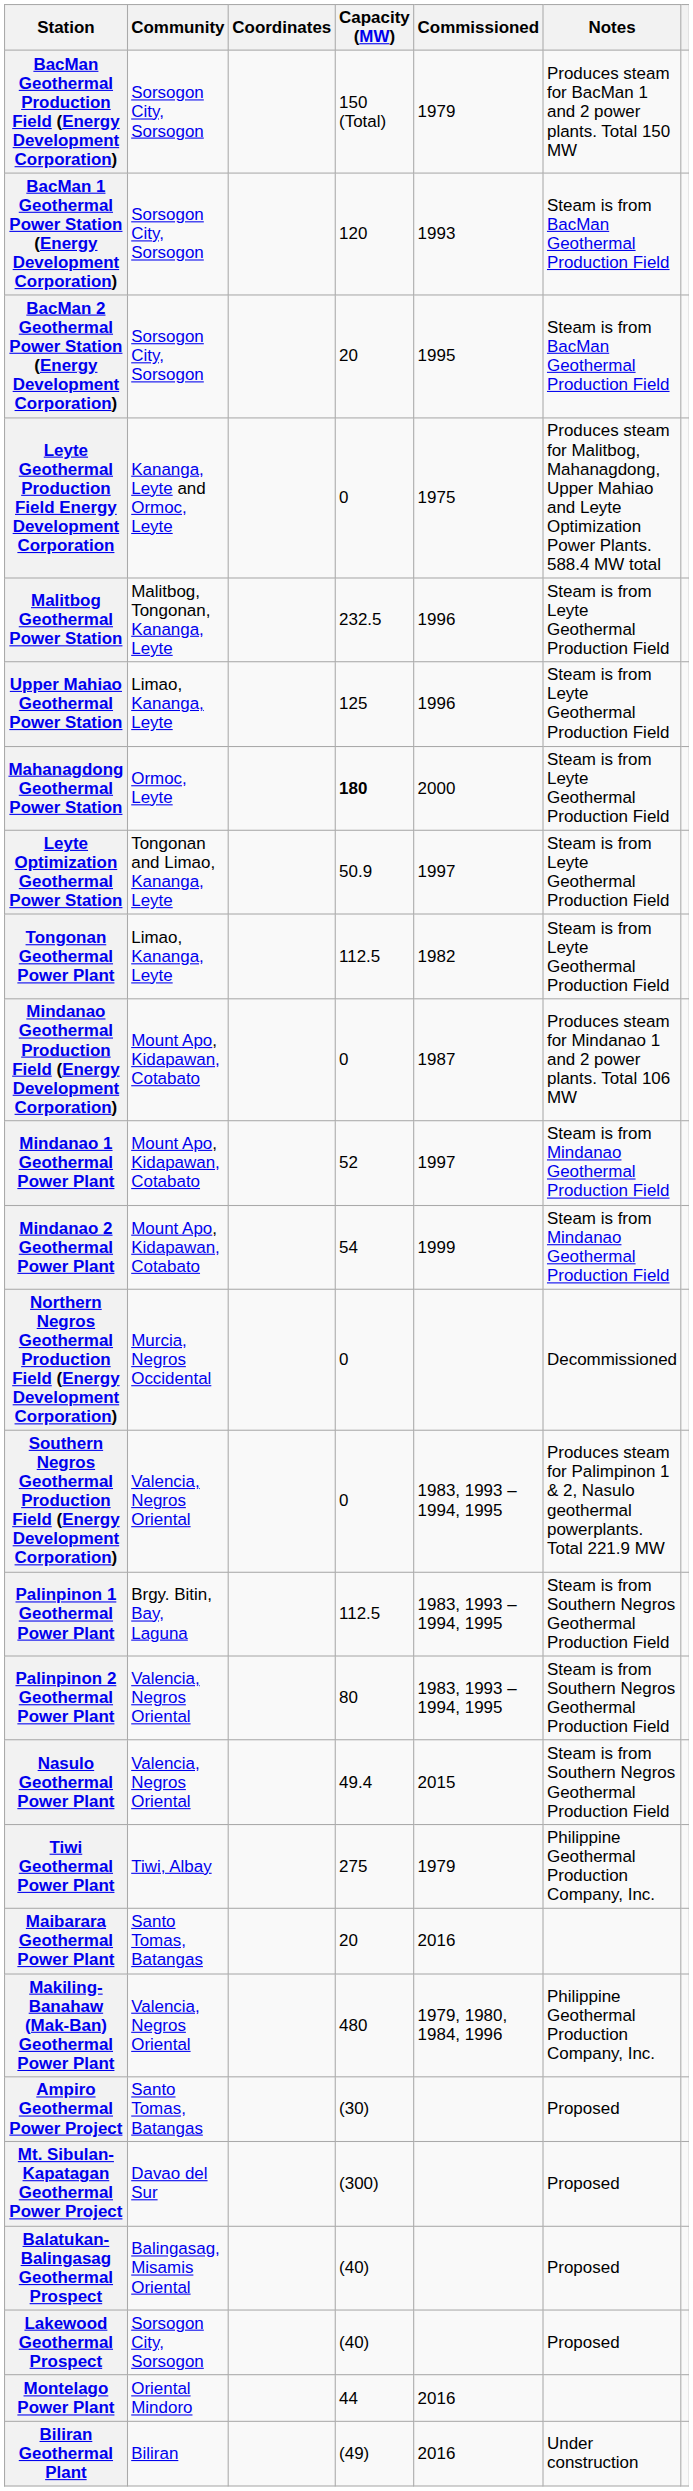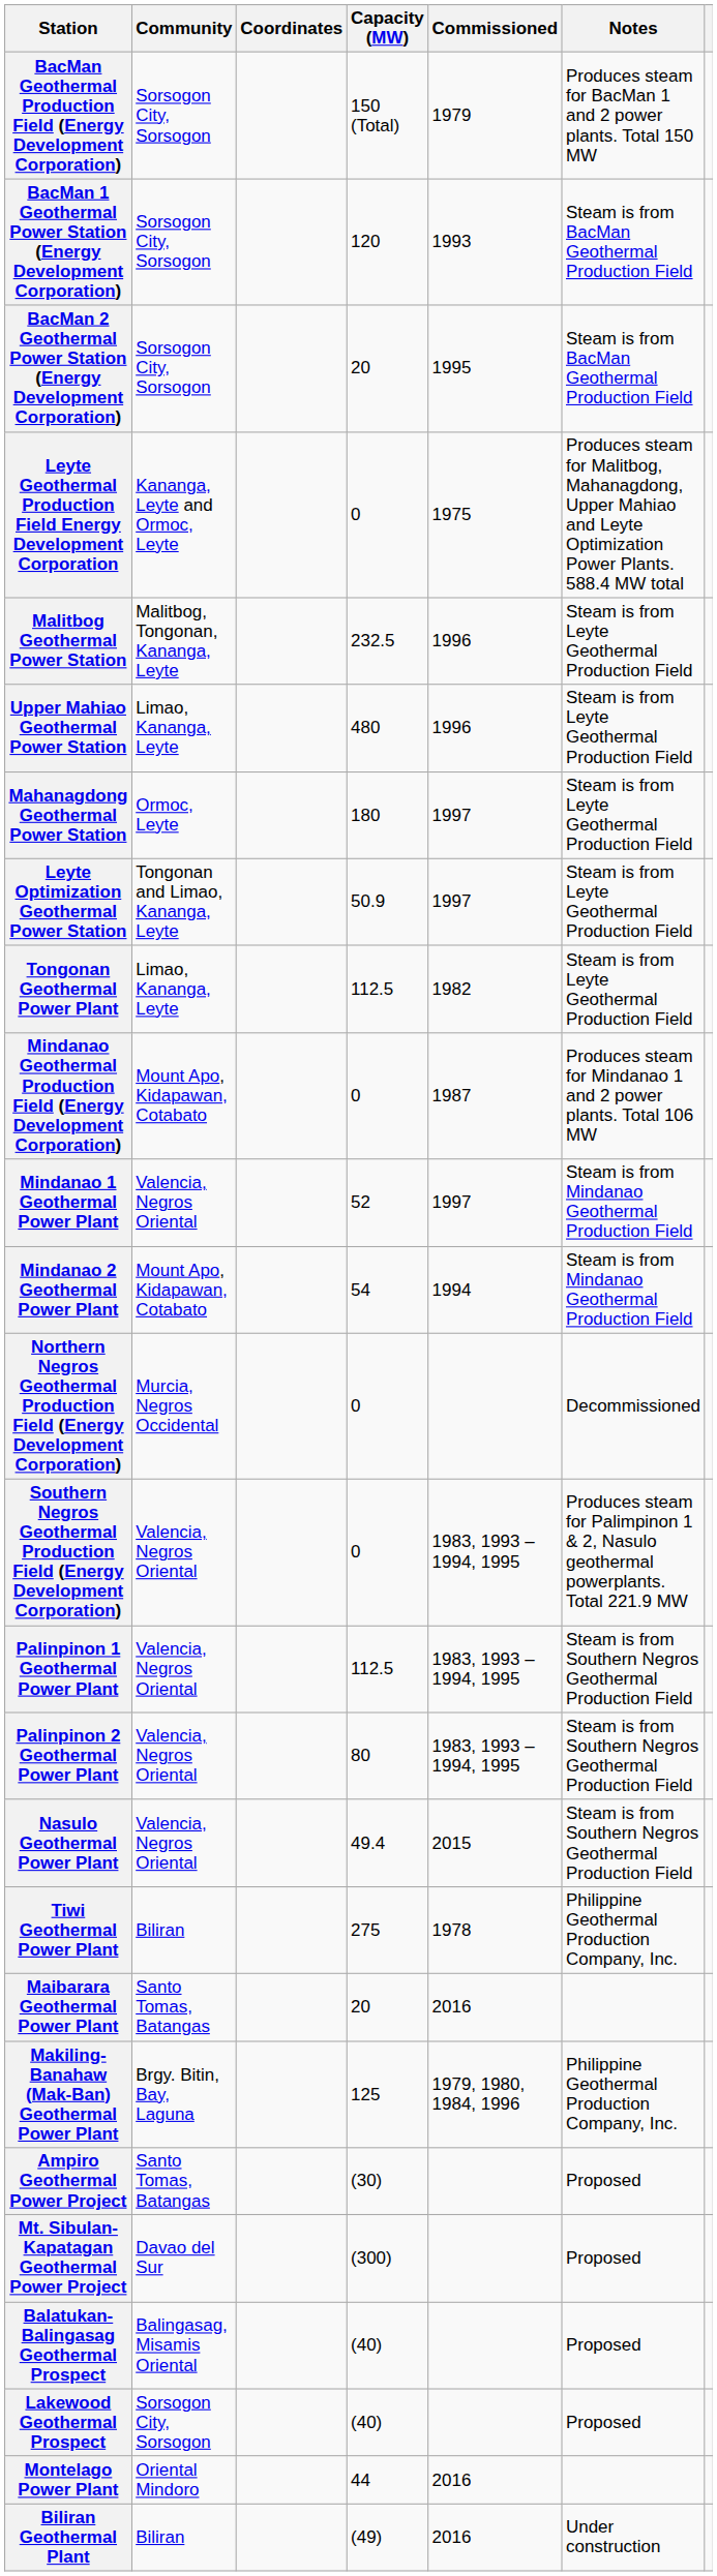Upper Mahiao Geothermal Power Station | Capacity (MW): 125 -> 480
Mahanagdong Geothermal Power Station | Capacity (MW): bold -> normal
Mahanagdong Geothermal Power Station | Commissioned: 2000 -> 1997
Mindanao 1 Geothermal Power Plant | Community: Mount Apo, Kidapawan, Cotabato -> Valencia, Negros Oriental
Mindanao 2 Geothermal Power Plant | Commissioned: 1999 -> 1994
Palinpinon 1 Geothermal Power Plant | Community: Brgy. Bitin, Bay, Laguna -> Valencia, Negros Oriental
Tiwi Geothermal Power Plant | Community: Tiwi, Albay -> Biliran
Tiwi Geothermal Power Plant | Commissioned: 1979 -> 1978
Makiling-Banahaw (Mak-Ban) Geothermal Power Plant | Community: Valencia, Negros Oriental -> Brgy. Bitin, Bay, Laguna
Makiling-Banahaw (Mak-Ban) Geothermal Power Plant | Capacity (MW): 480 -> 125
